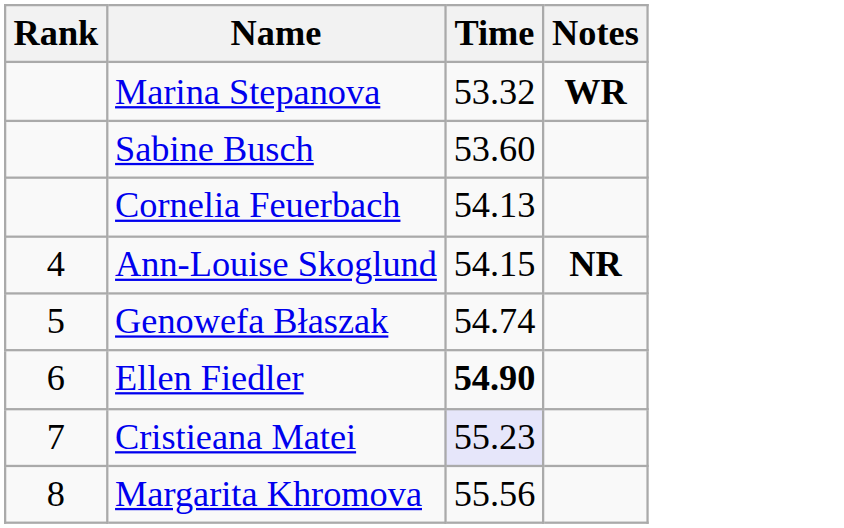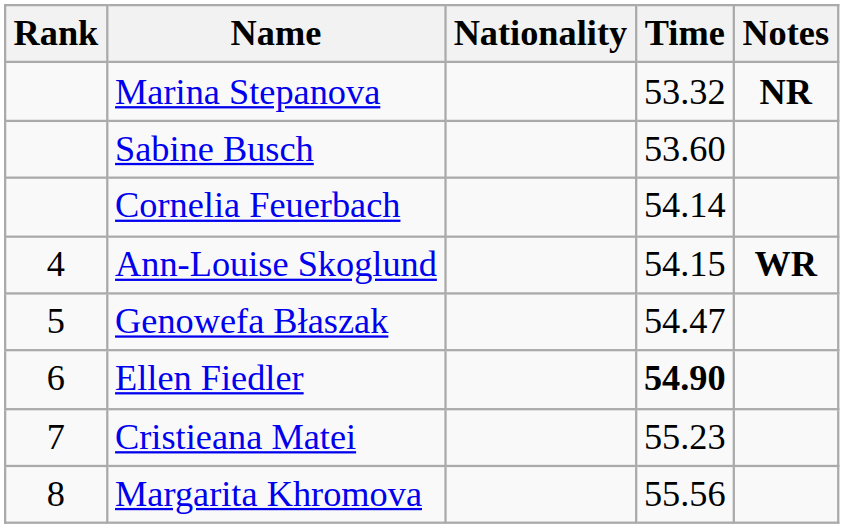+ column: Nationality
Marina Stepanova | Notes: WR -> NR
Cornelia Feuerbach | Time: 54.13 -> 54.14
Ann-Louise Skoglund | Notes: NR -> WR
Genowefa Błaszak | Time: 54.74 -> 54.47
Cristieana Matei | Time: lavender background -> no background
